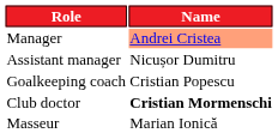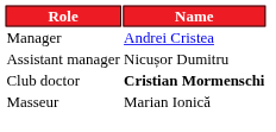Manager | Name: lightsalmon background -> no background
- row: Goalkeeping coach | Cristian Popescu
